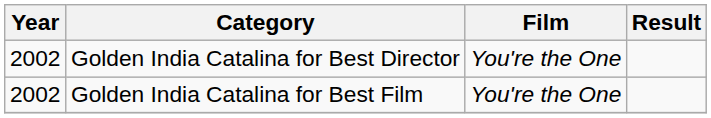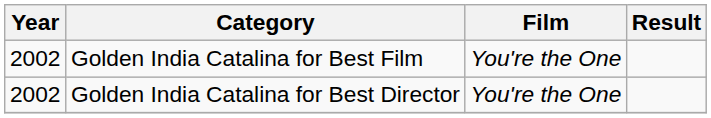rows swapped: Golden India Catalina for Best Director <-> Golden India Catalina for Best Film
